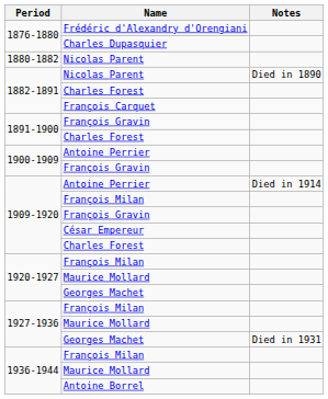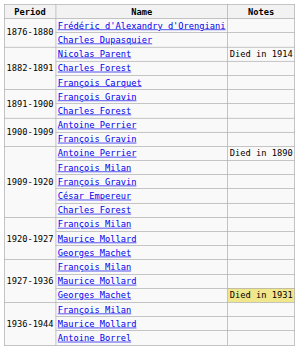- row: 1880-1882 | Nicolas Parent
1882-1891 / Nicolas Parent | Notes: Died in 1890 -> Died in 1914
1909-1920 / Antoine Perrier | Notes: Died in 1914 -> Died in 1890
1927-1936 / Georges Machet | Notes: no background -> khaki background
